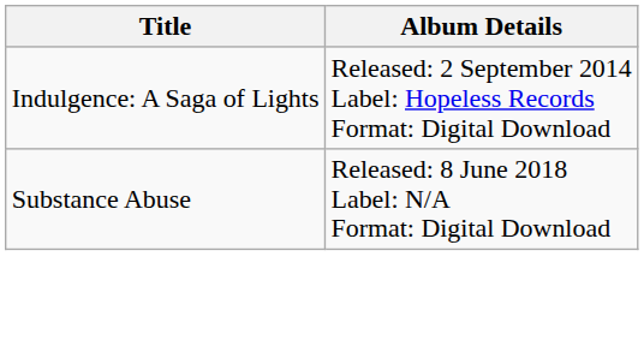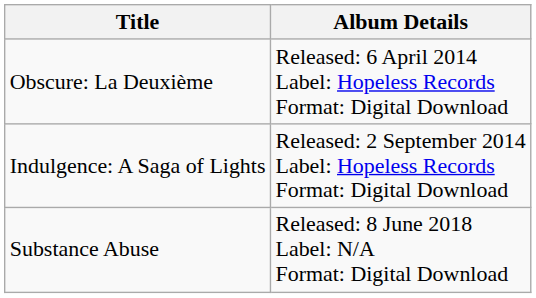+ row: Obscure: La Deuxième | Released: 6 April 2014 Label: Hopeless Records Format: Digital Download
